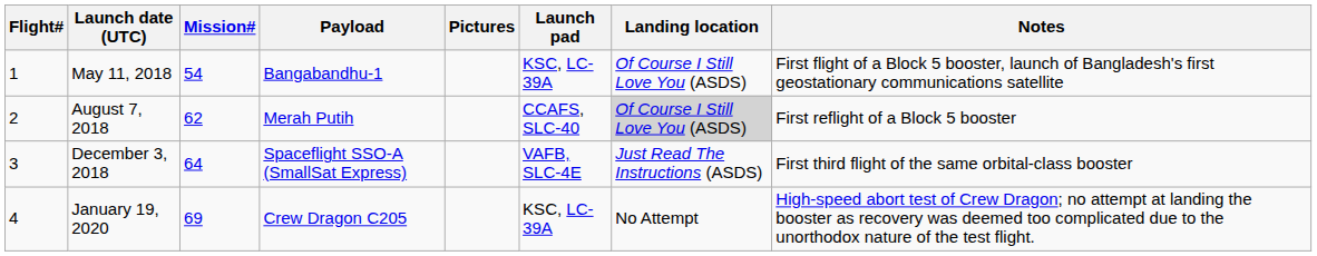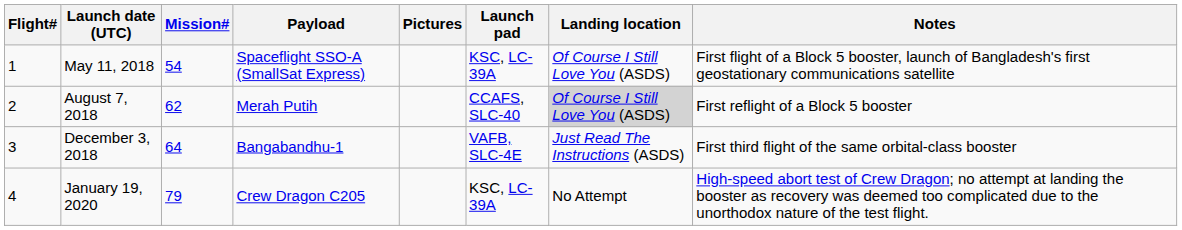May 11, 2018 | Payload: Bangabandhu-1 -> Spaceflight SSO-A (SmallSat Express)
December 3, 2018 | Payload: Spaceflight SSO-A (SmallSat Express) -> Bangabandhu-1
January 19, 2020 | Mission#: 69 -> 79
